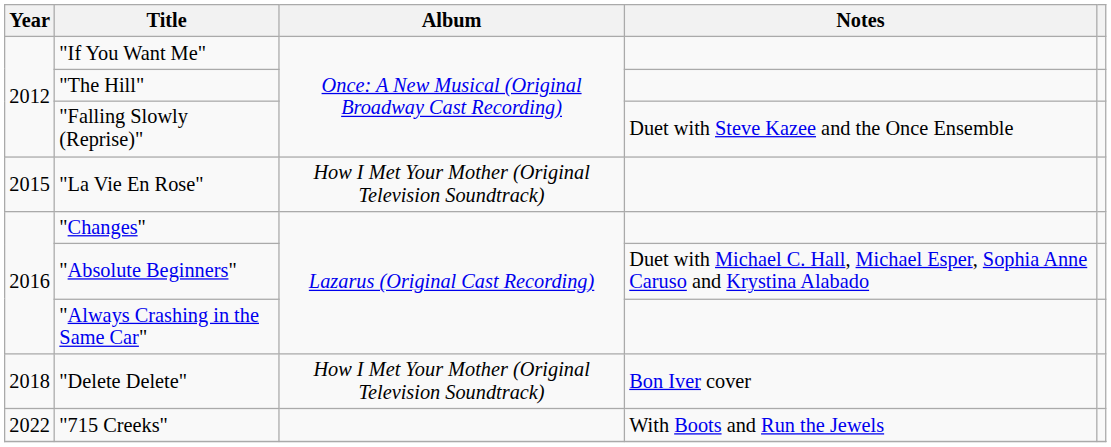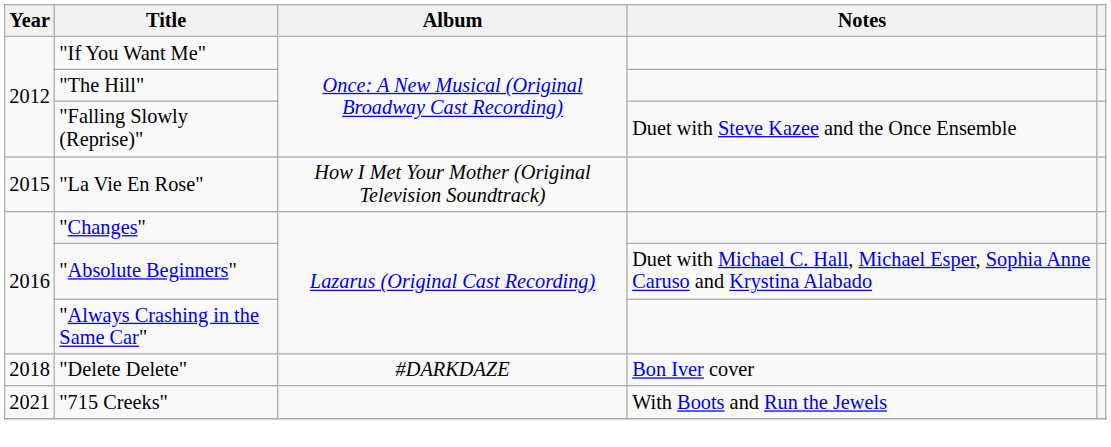"Delete Delete" | Album: How I Met Your Mother (Original Television Soundtrack) -> #DARKDAZE
"715 Creeks" | Year: 2022 -> 2021
